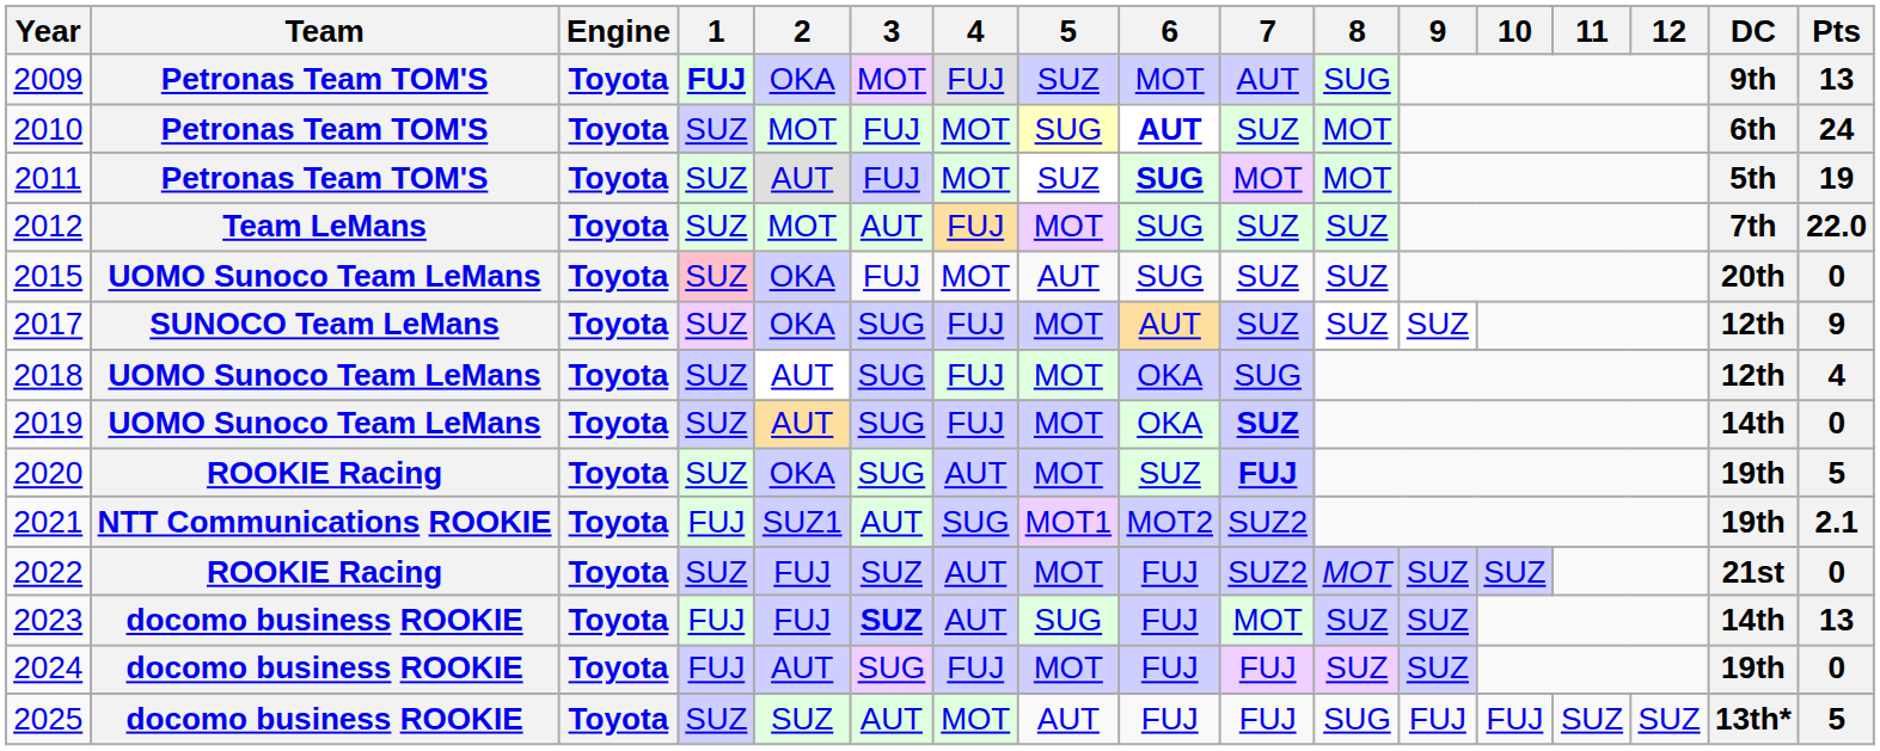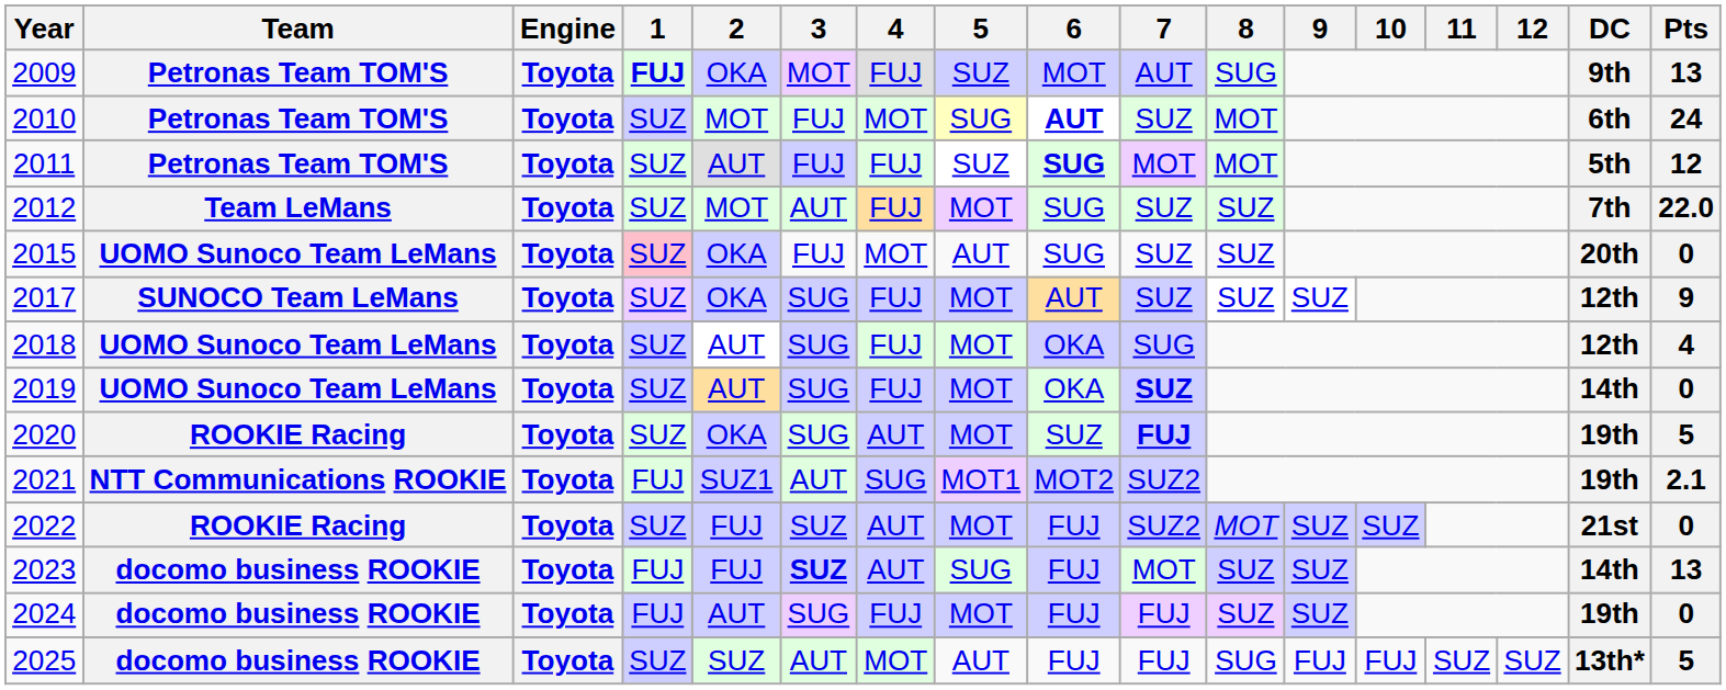2011 | 4: MOT -> FUJ
2011 | Pts: 19 -> 12
